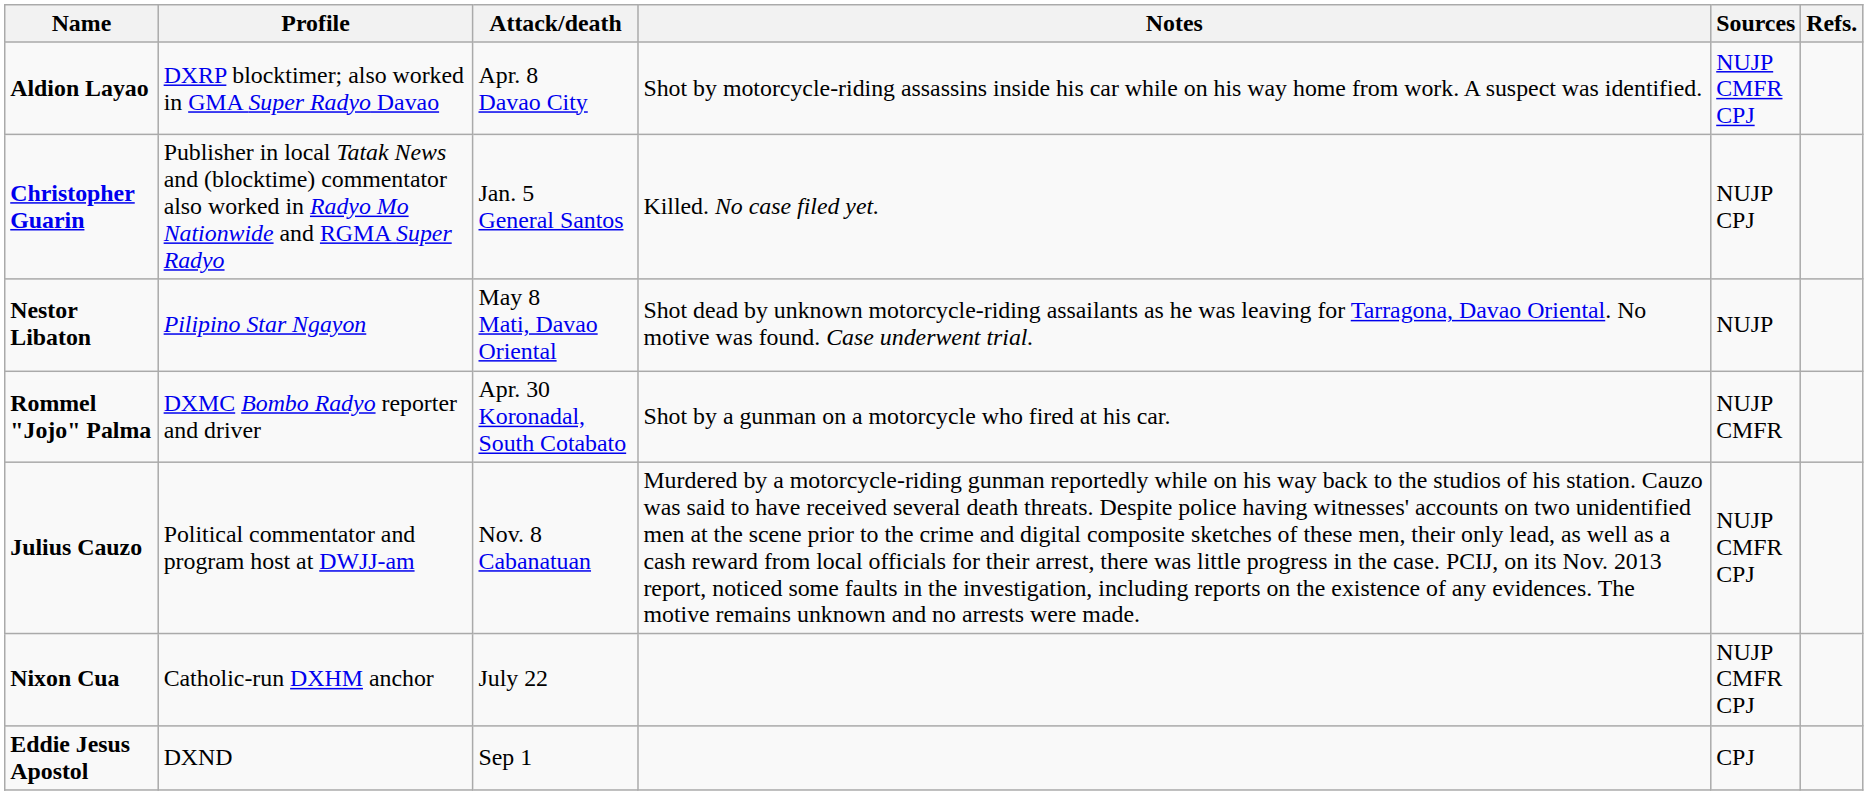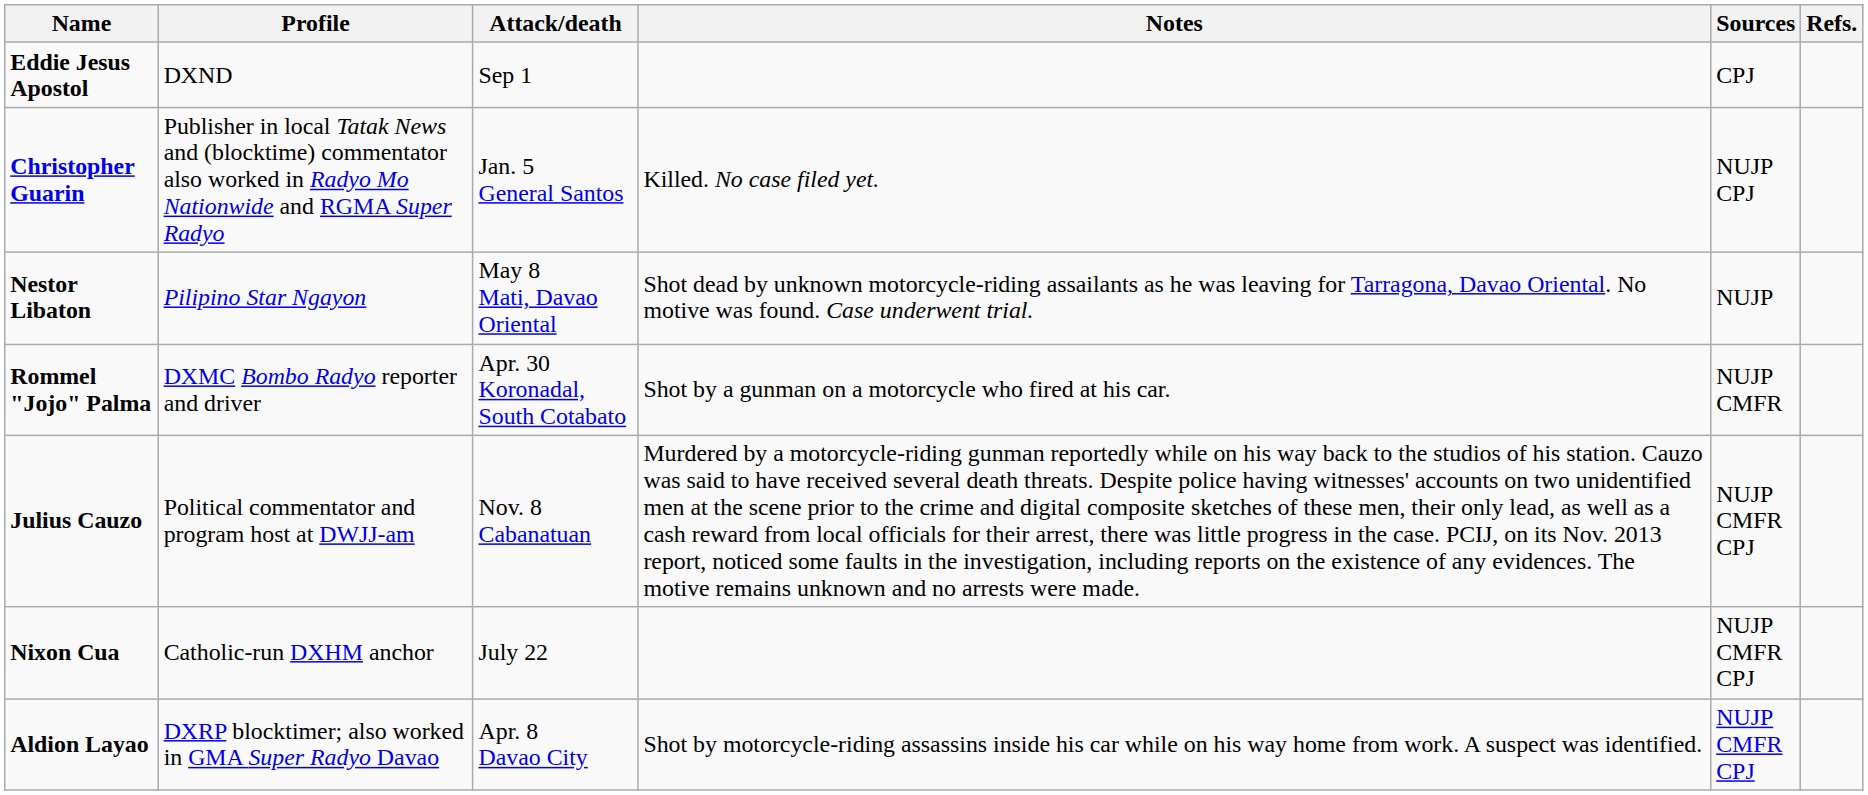rows swapped: Aldion Layao <-> Eddie Jesus Apostol
